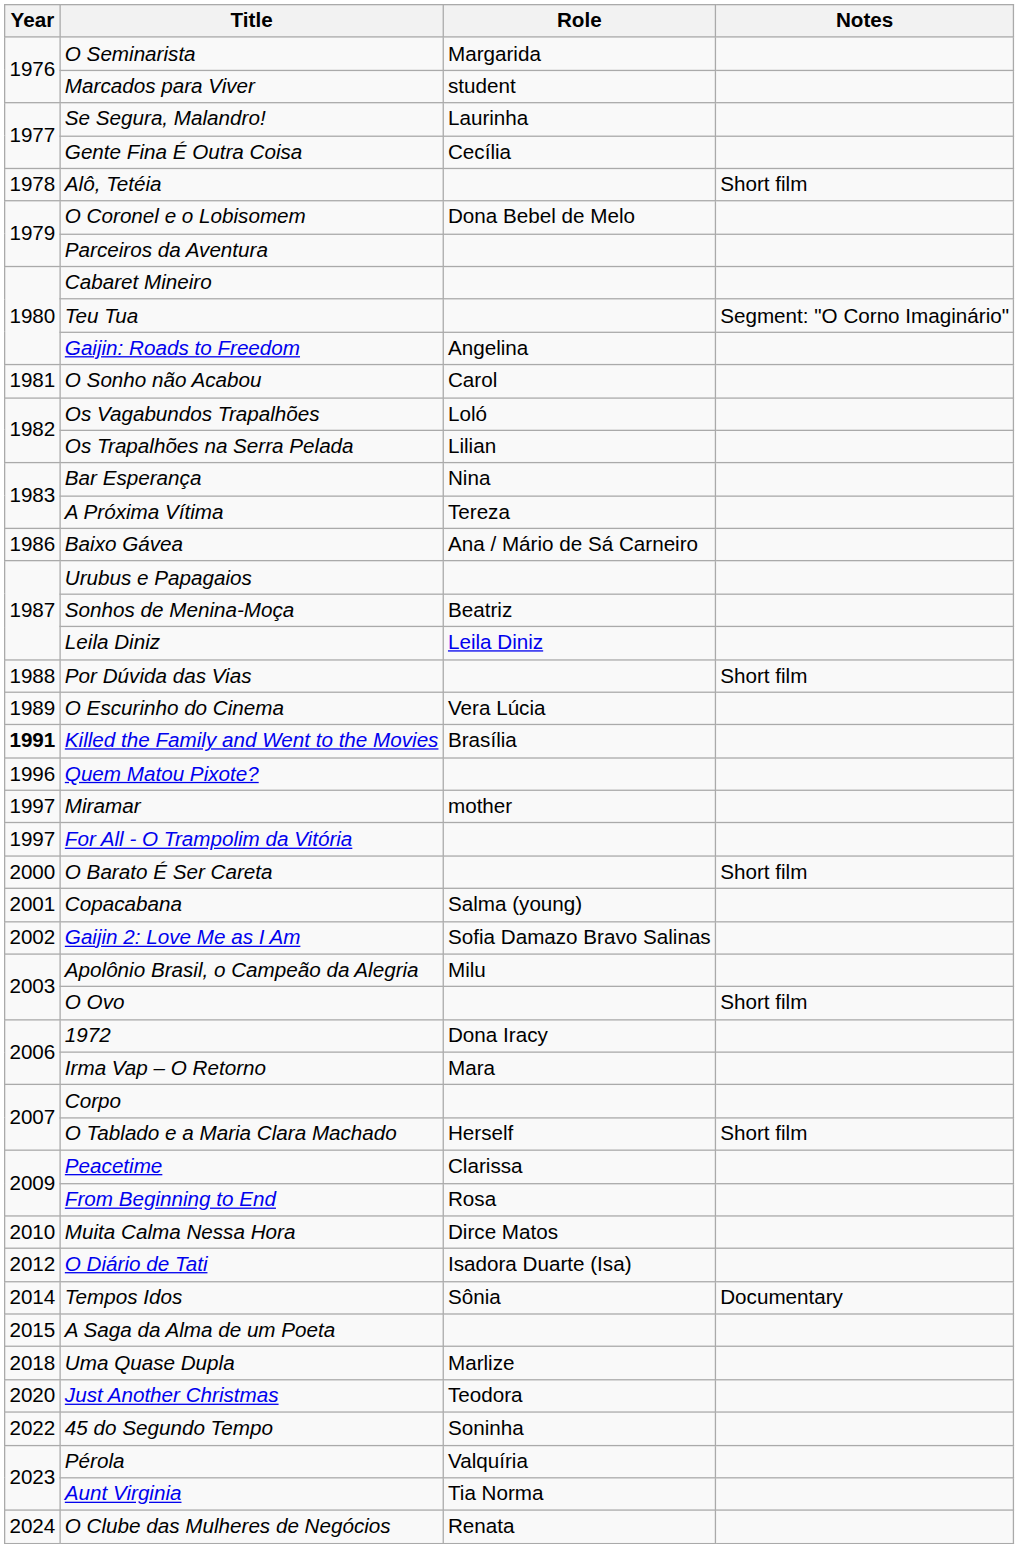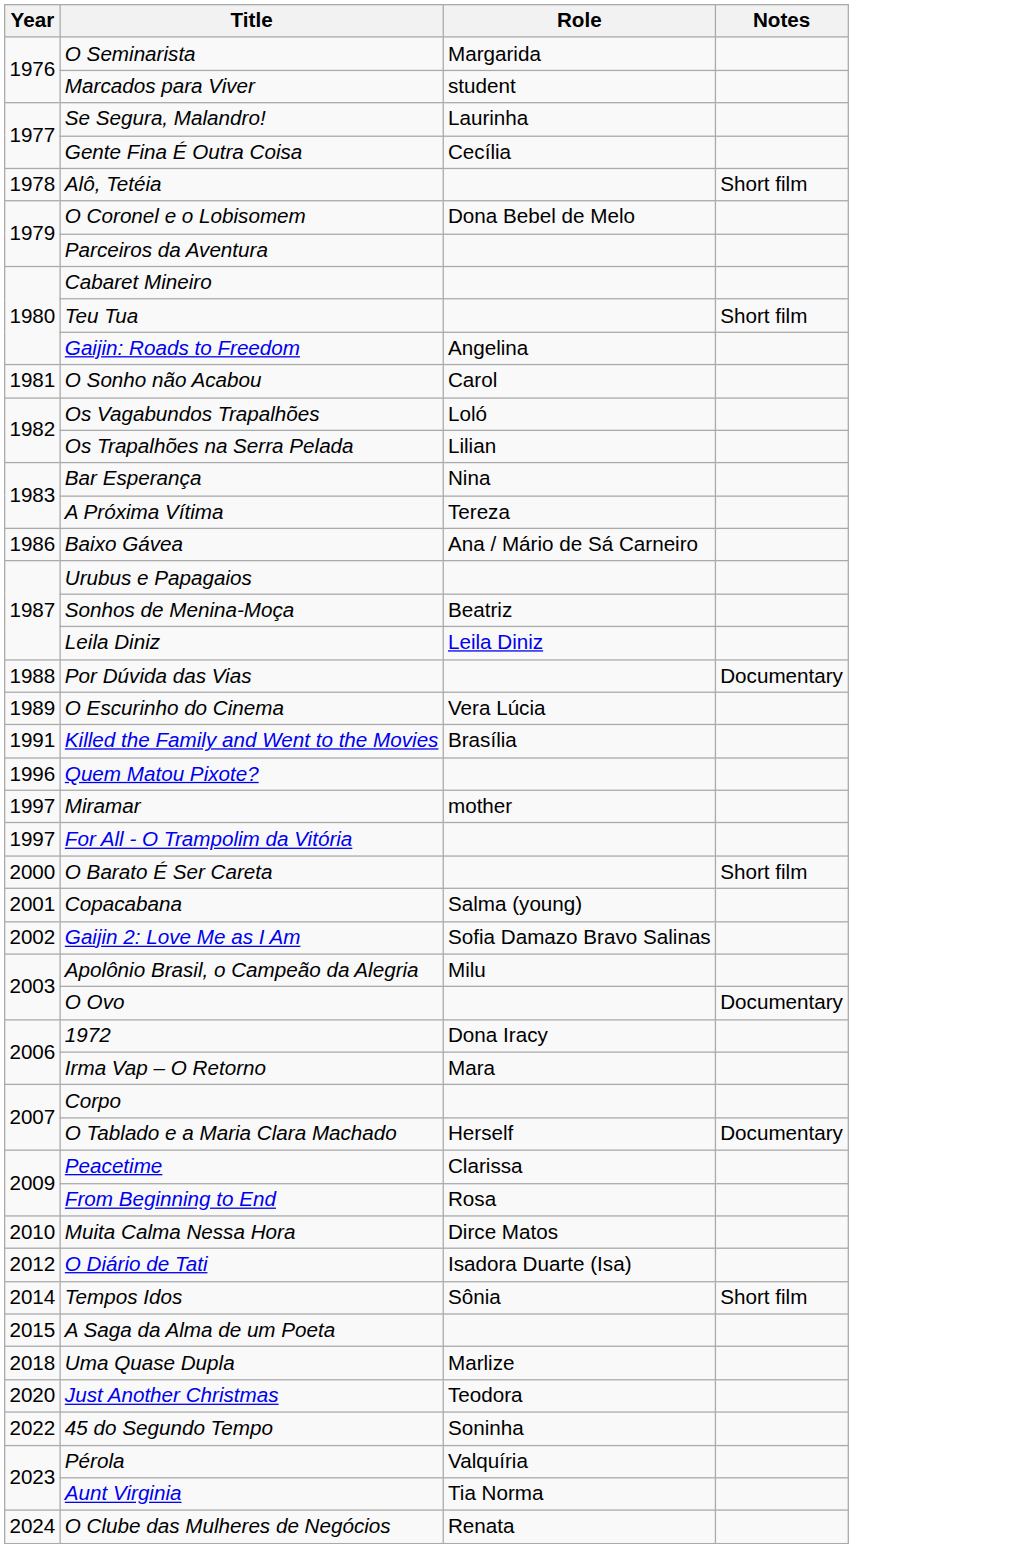Teu Tua | Notes: Segment: "O Corno Imaginário" -> Short film
Por Dúvida das Vias | Notes: Short film -> Documentary
Killed the Family and Went to the Movies | Year: bold -> normal
O Ovo | Notes: Short film -> Documentary
O Tablado e a Maria Clara Machado | Notes: Short film -> Documentary
Tempos Idos | Notes: Documentary -> Short film
